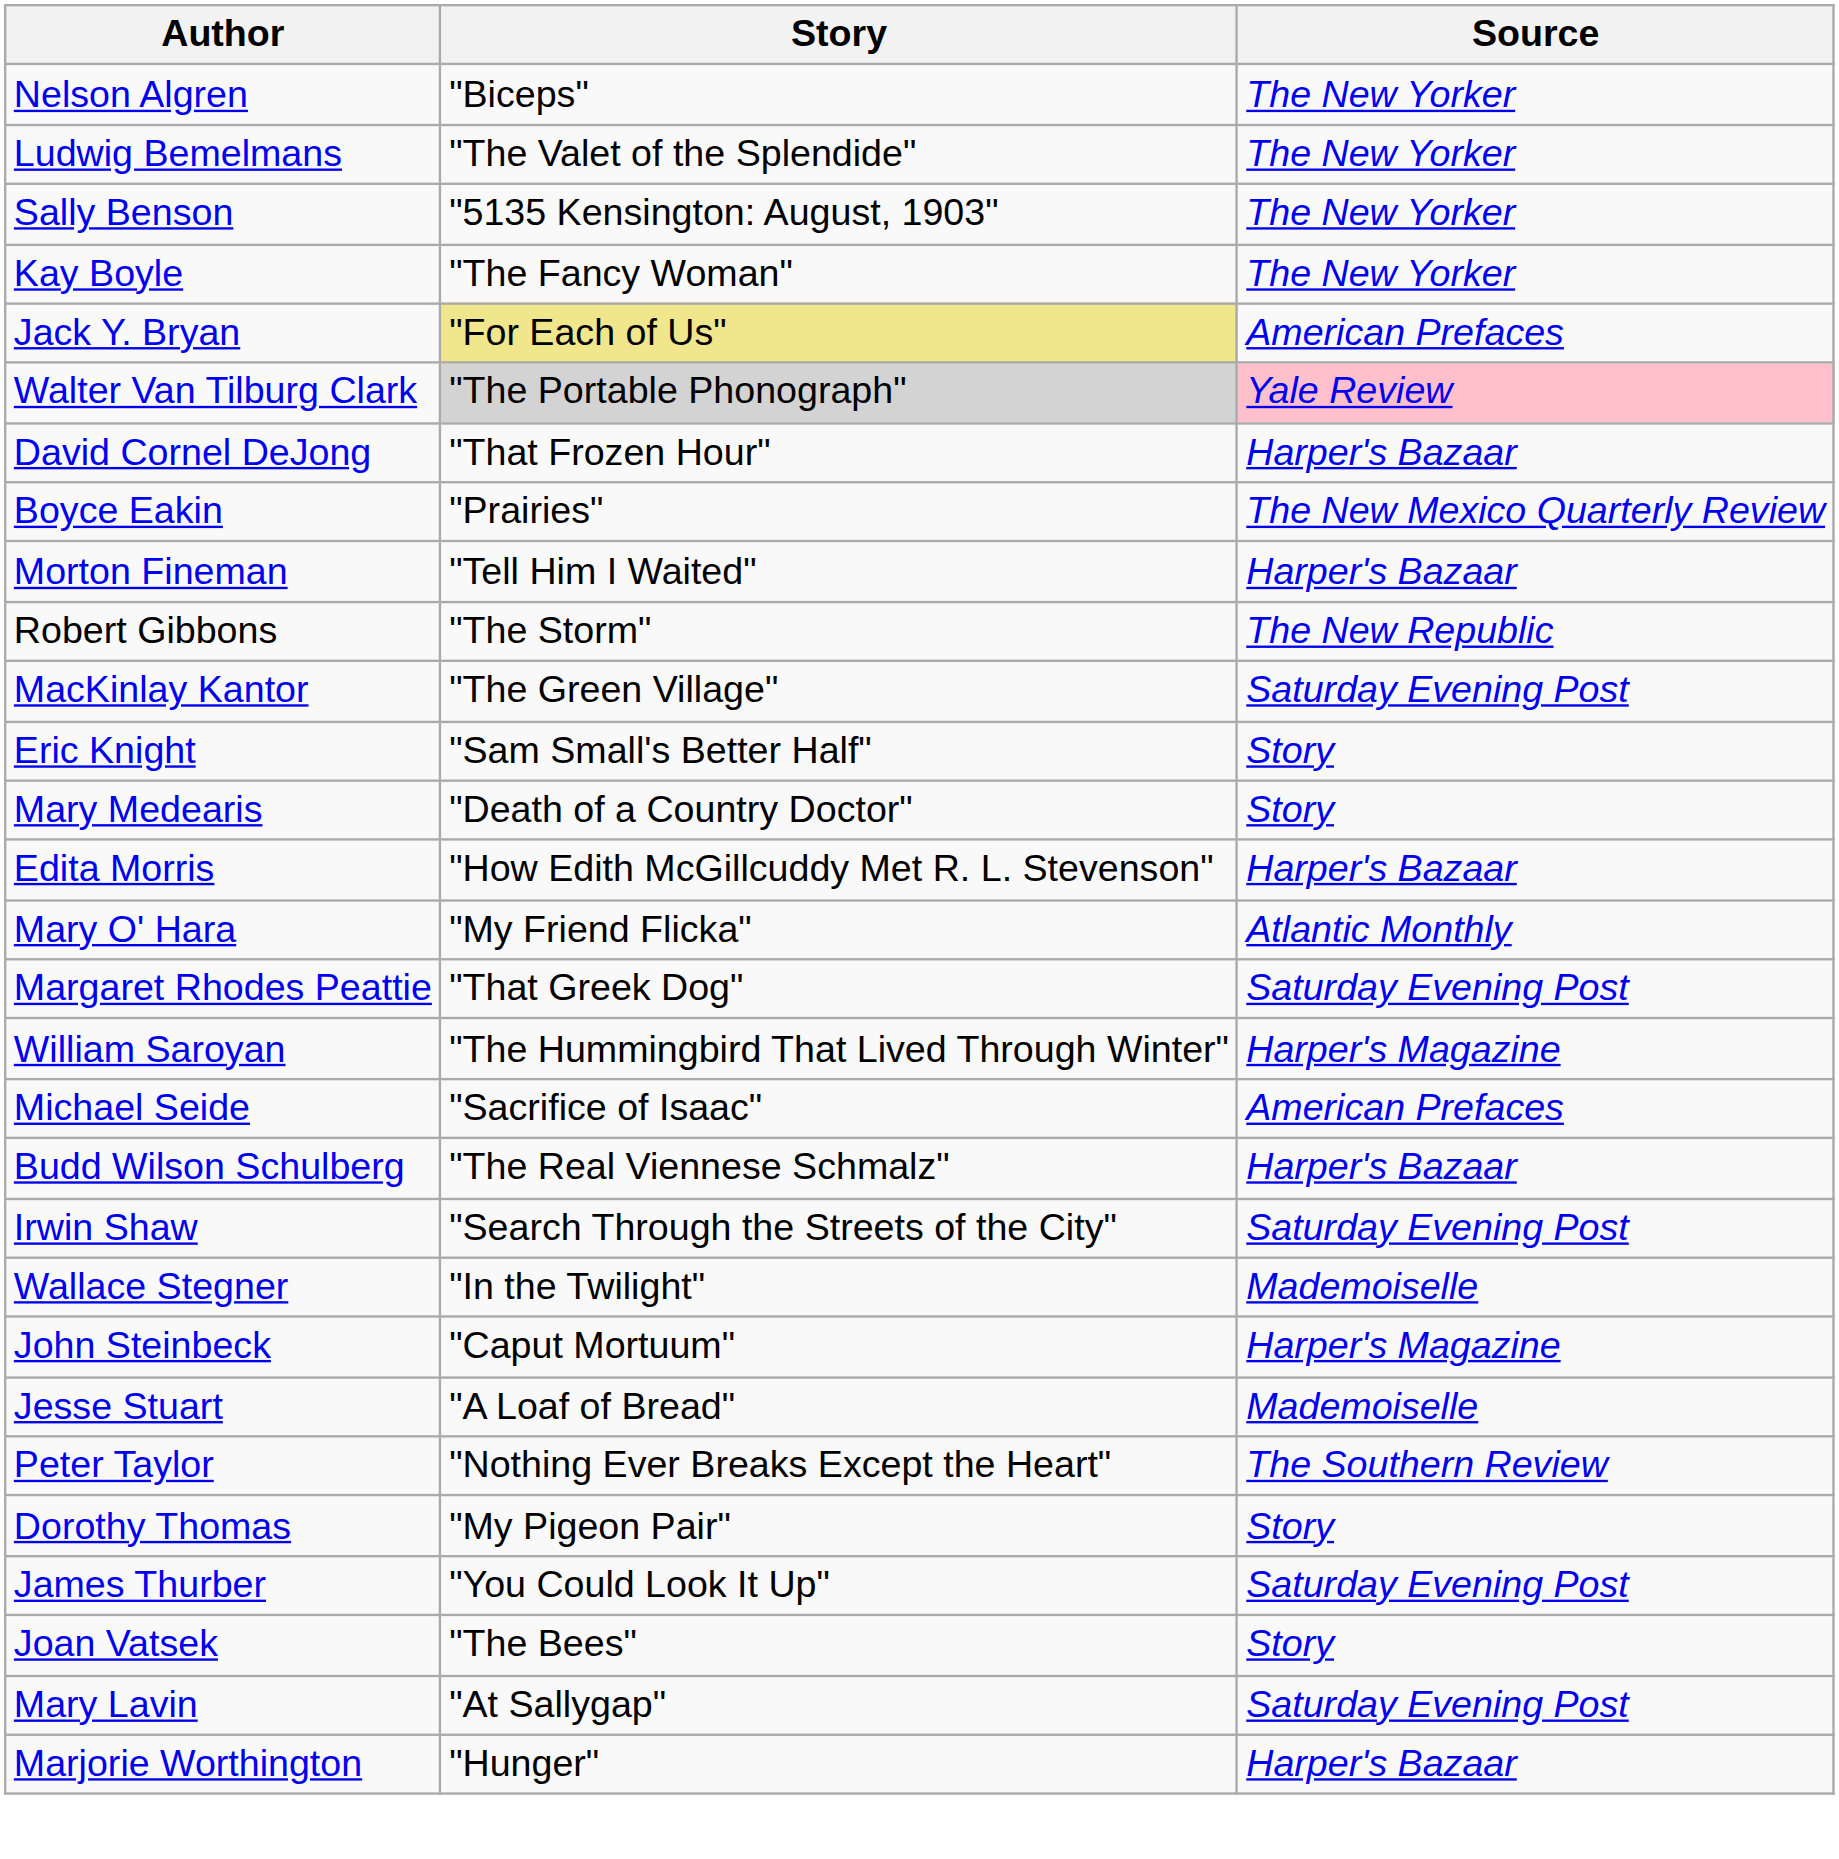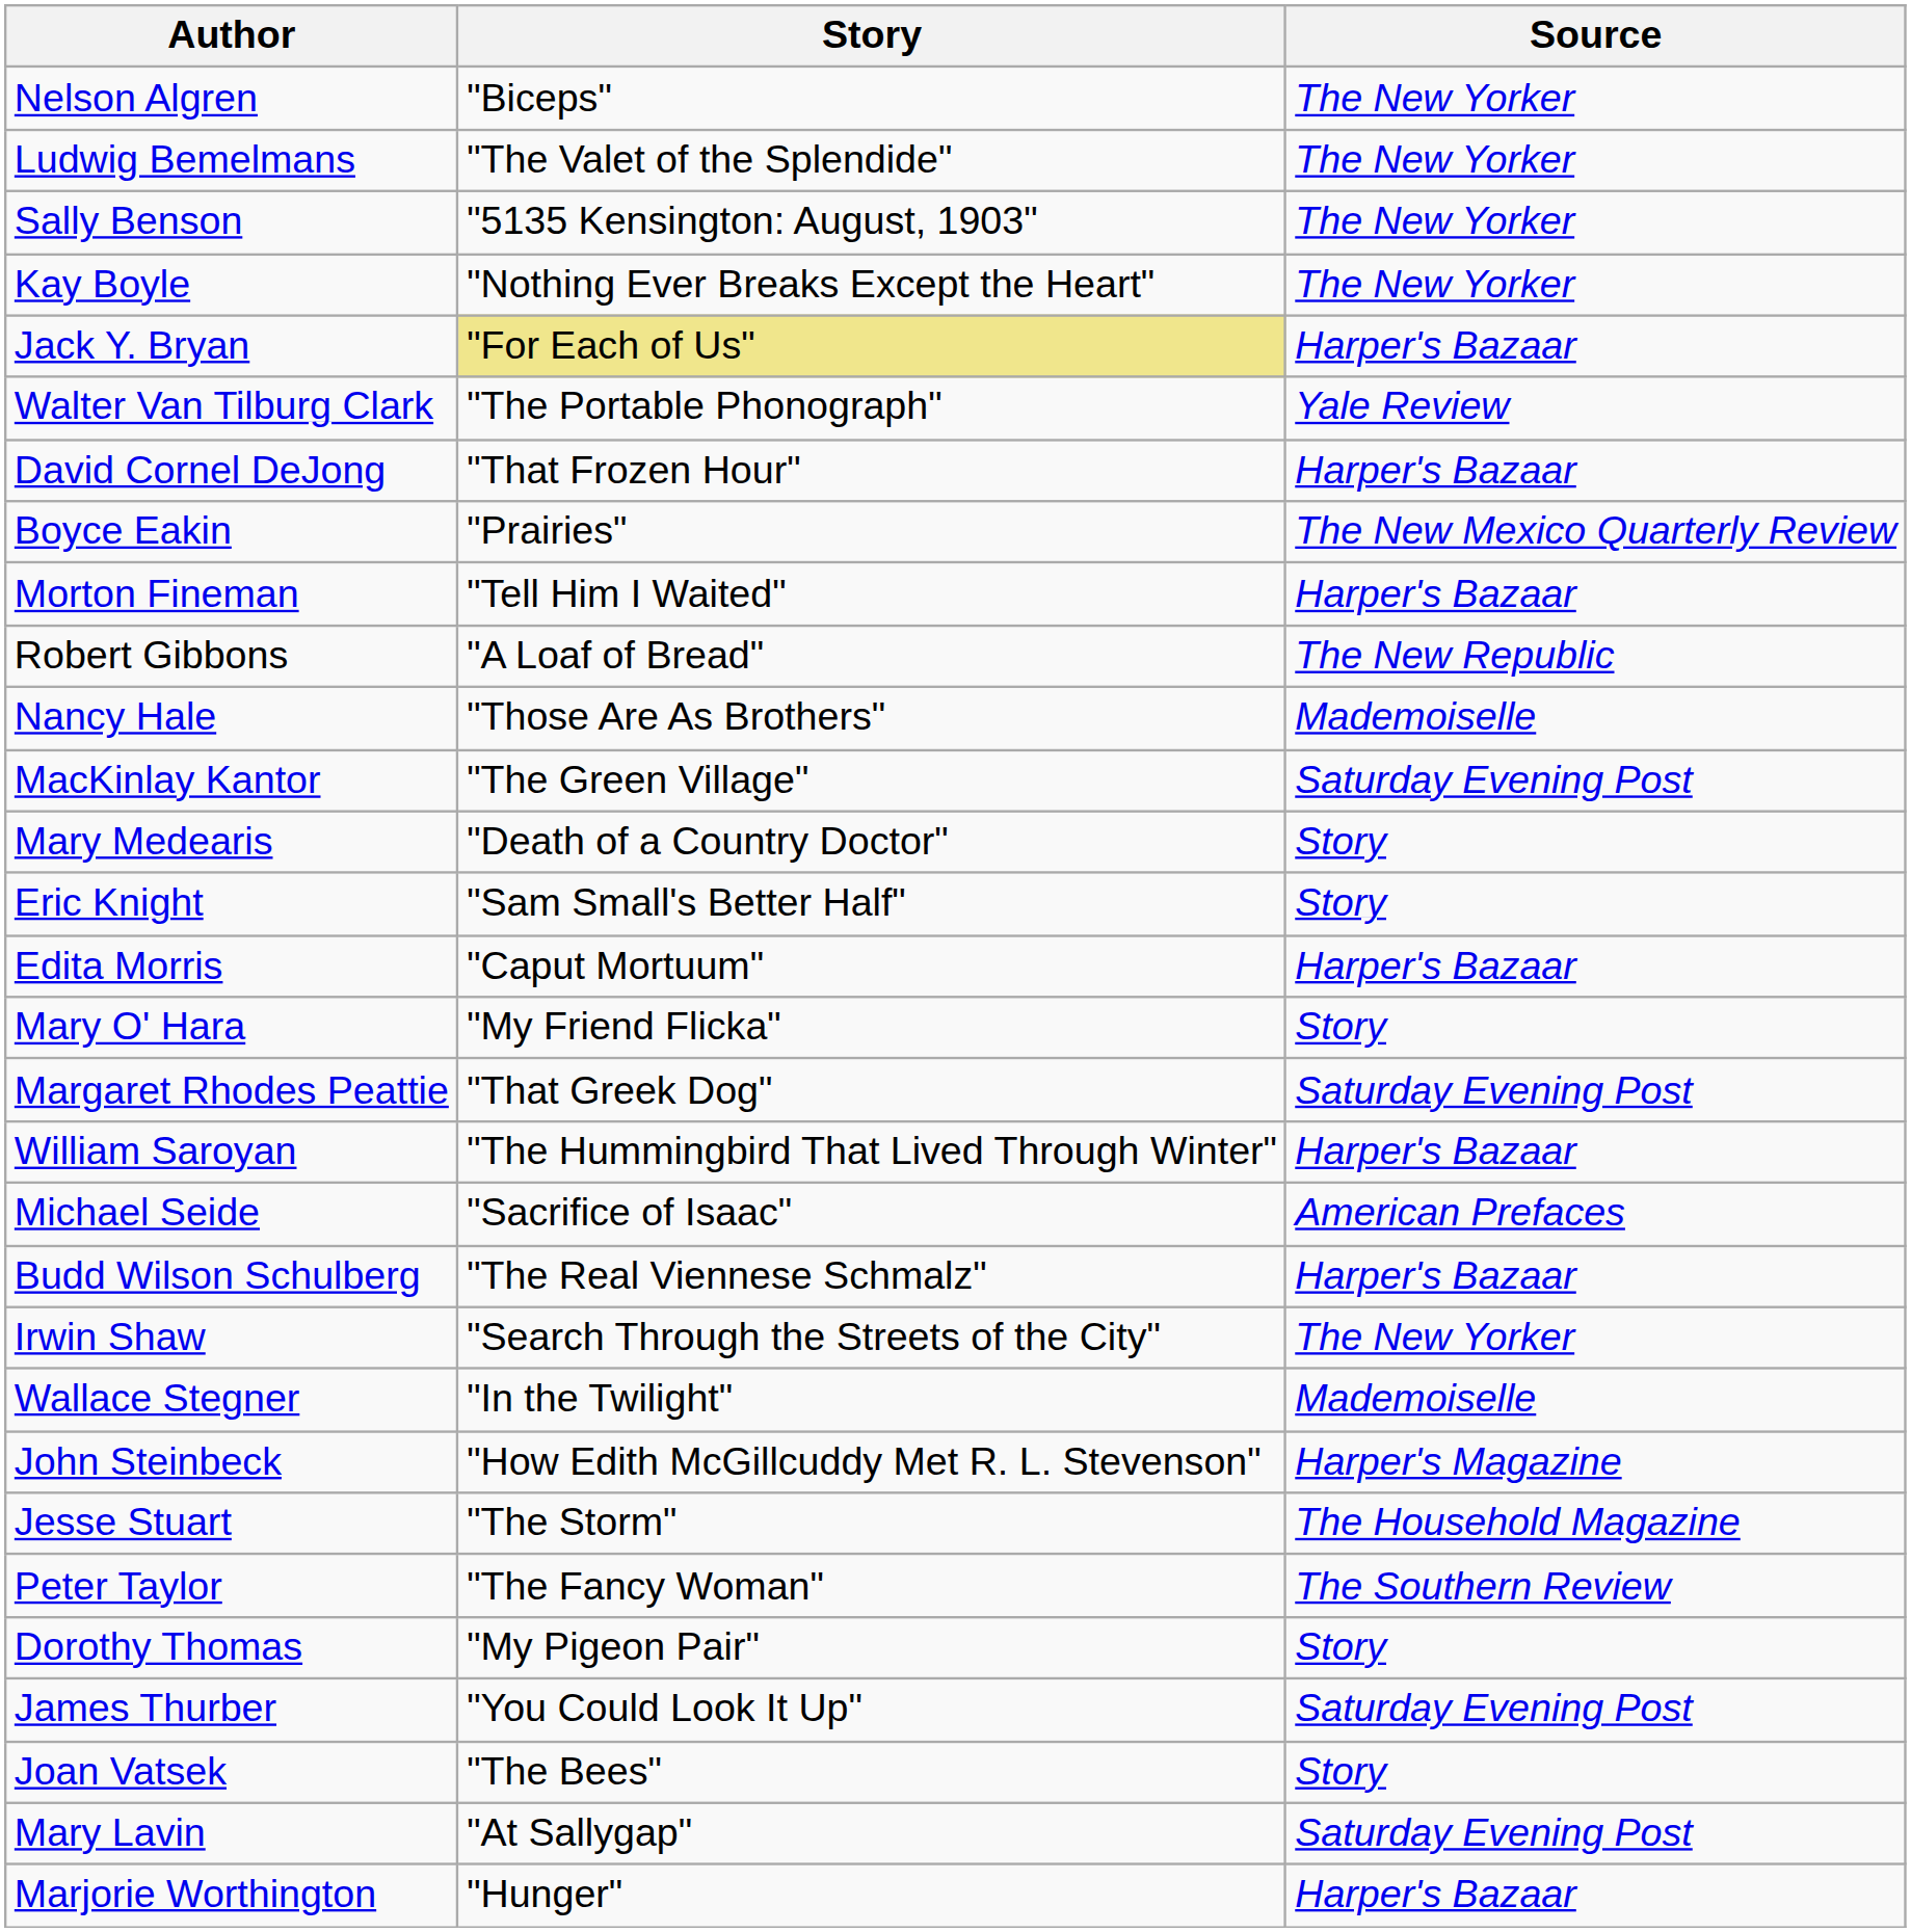Kay Boyle | Story: "The Fancy Woman" -> "Nothing Ever Breaks Except the Heart"
Jack Y. Bryan | Source: American Prefaces -> Harper's Bazaar
Walter Van Tilburg Clark | Story: lightgrey background -> no background
Walter Van Tilburg Clark | Source: pink background -> no background
Robert Gibbons | Story: "The Storm" -> "A Loaf of Bread"
+ row: Nancy Hale | "Those Are As Brothers" | Mademoiselle
rows swapped: Eric Knight <-> Mary Medearis
Edita Morris | Story: "How Edith McGillcuddy Met R. L. Stevenson" -> "Caput Mortuum"
Mary O' Hara | Source: Atlantic Monthly -> Story
William Saroyan | Source: Harper's Magazine -> Harper's Bazaar
Irwin Shaw | Source: Saturday Evening Post -> The New Yorker
John Steinbeck | Story: "Caput Mortuum" -> "How Edith McGillcuddy Met R. L. Stevenson"
Jesse Stuart | Story: "A Loaf of Bread" -> "The Storm"
Jesse Stuart | Source: Mademoiselle -> The Household Magazine
Peter Taylor | Story: "Nothing Ever Breaks Except the Heart" -> "The Fancy Woman"
